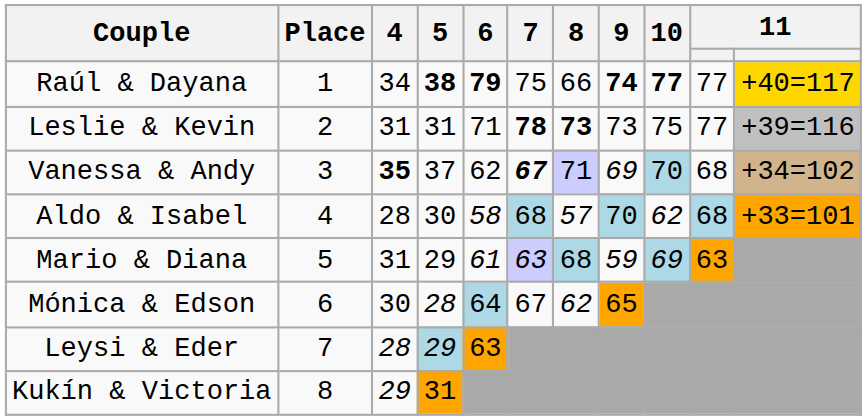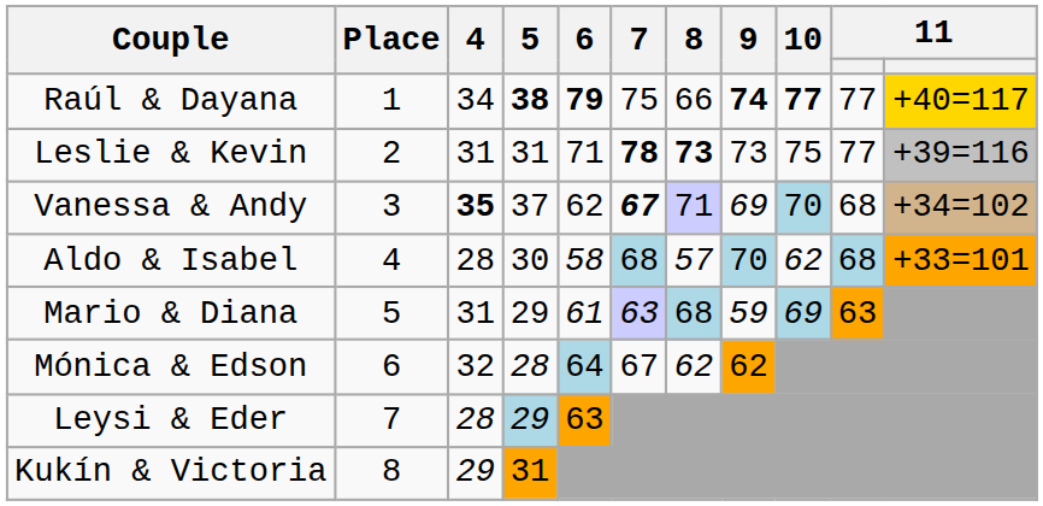Mónica & Edson | 4: 30 -> 32
Mónica & Edson | 9: 65 -> 62
